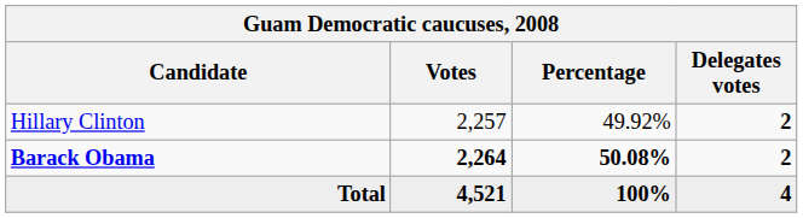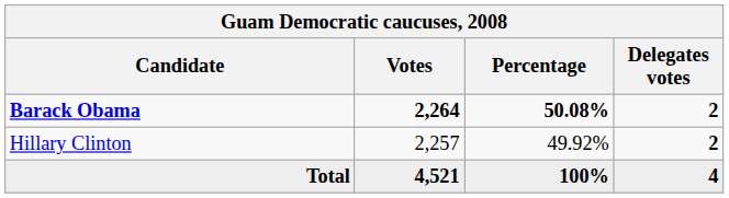rows swapped: Barack Obama <-> Hillary Clinton
